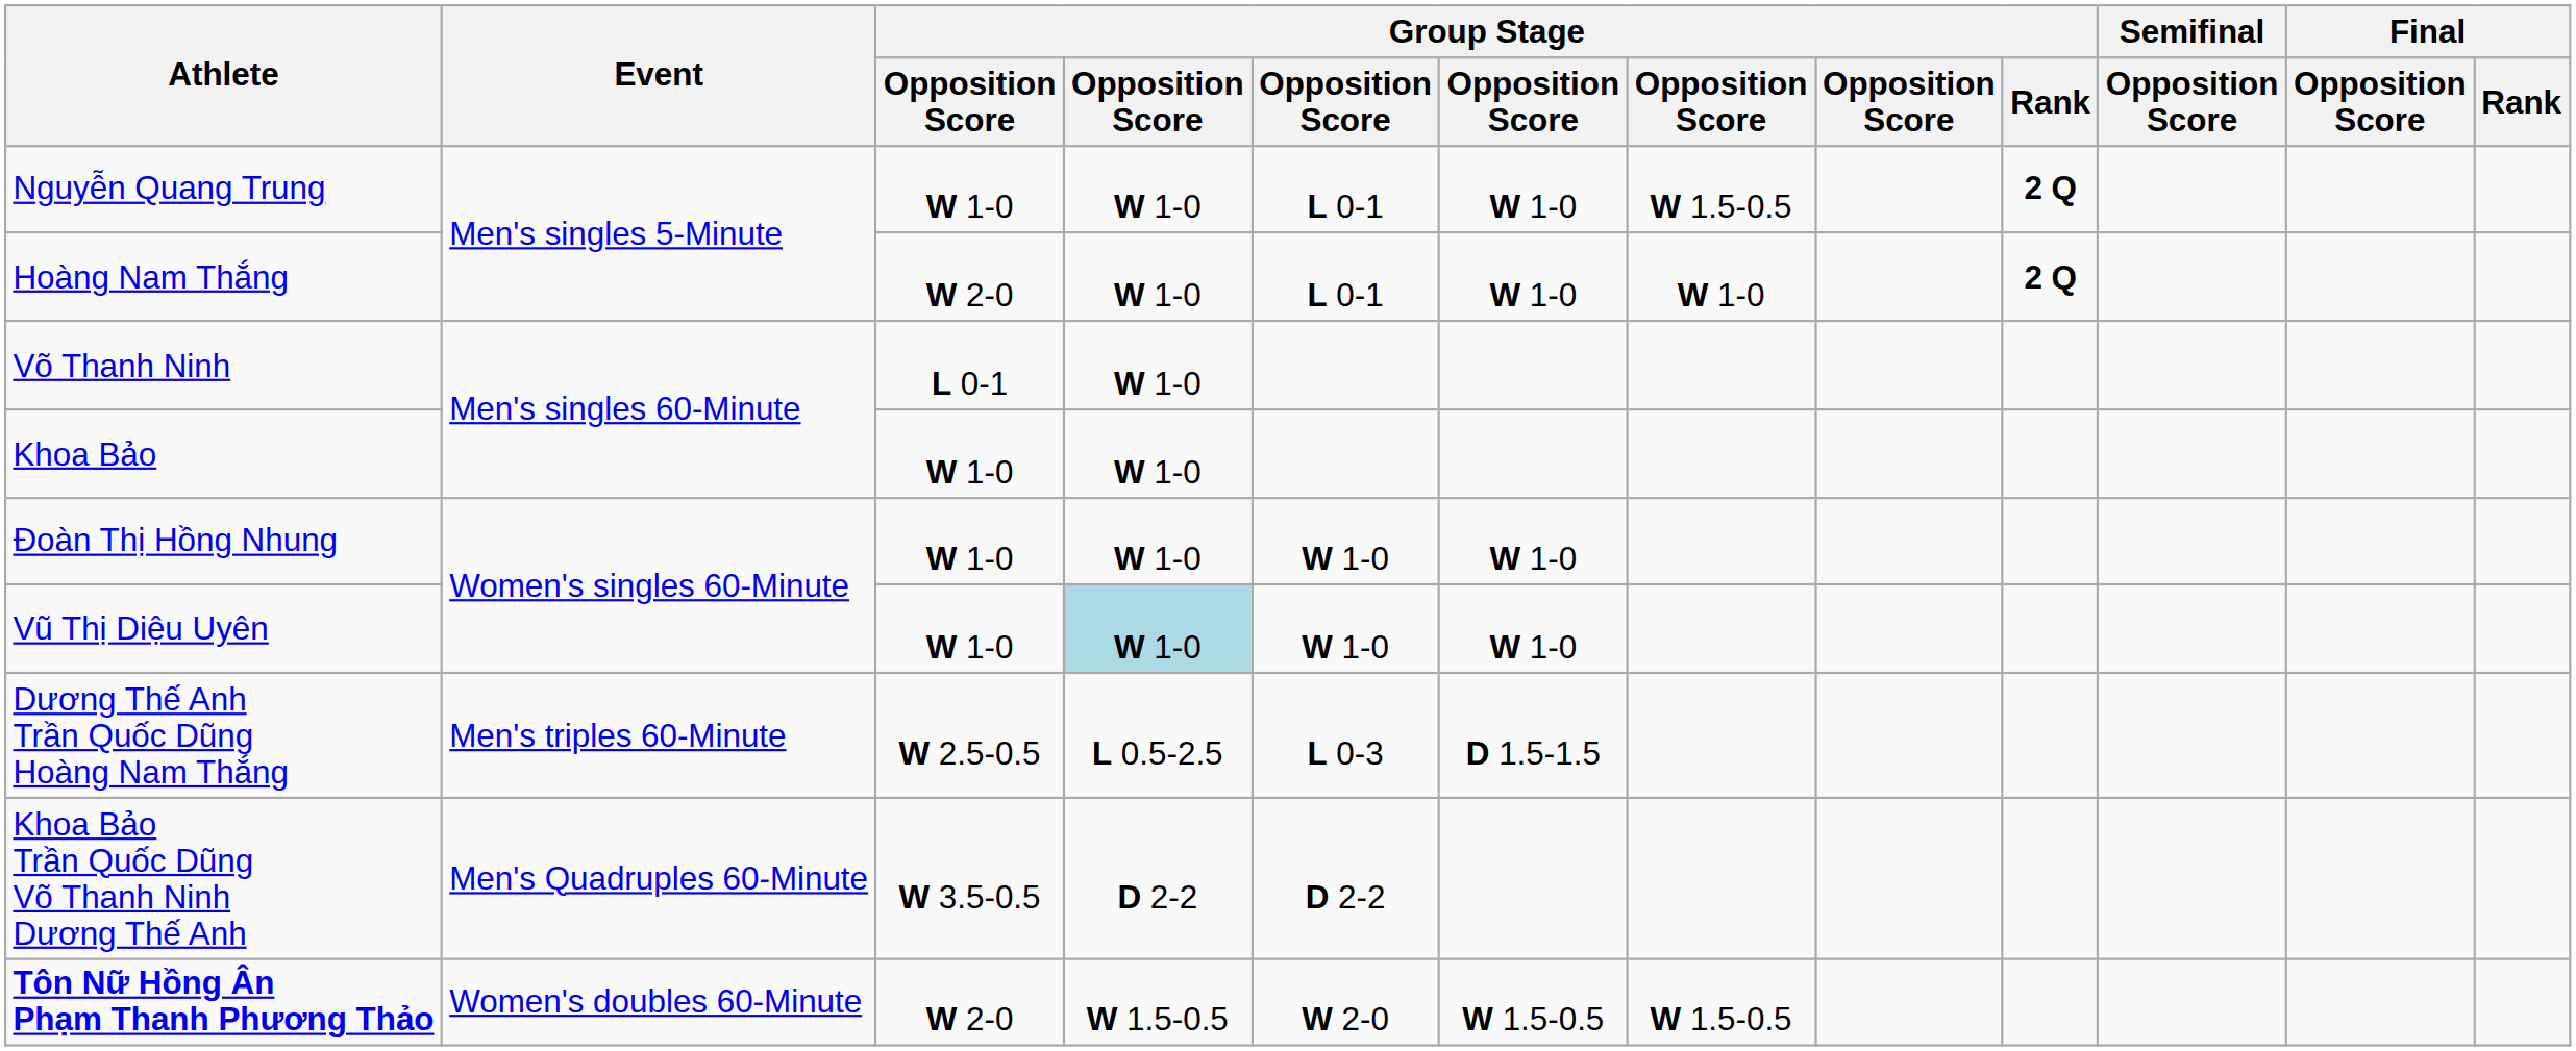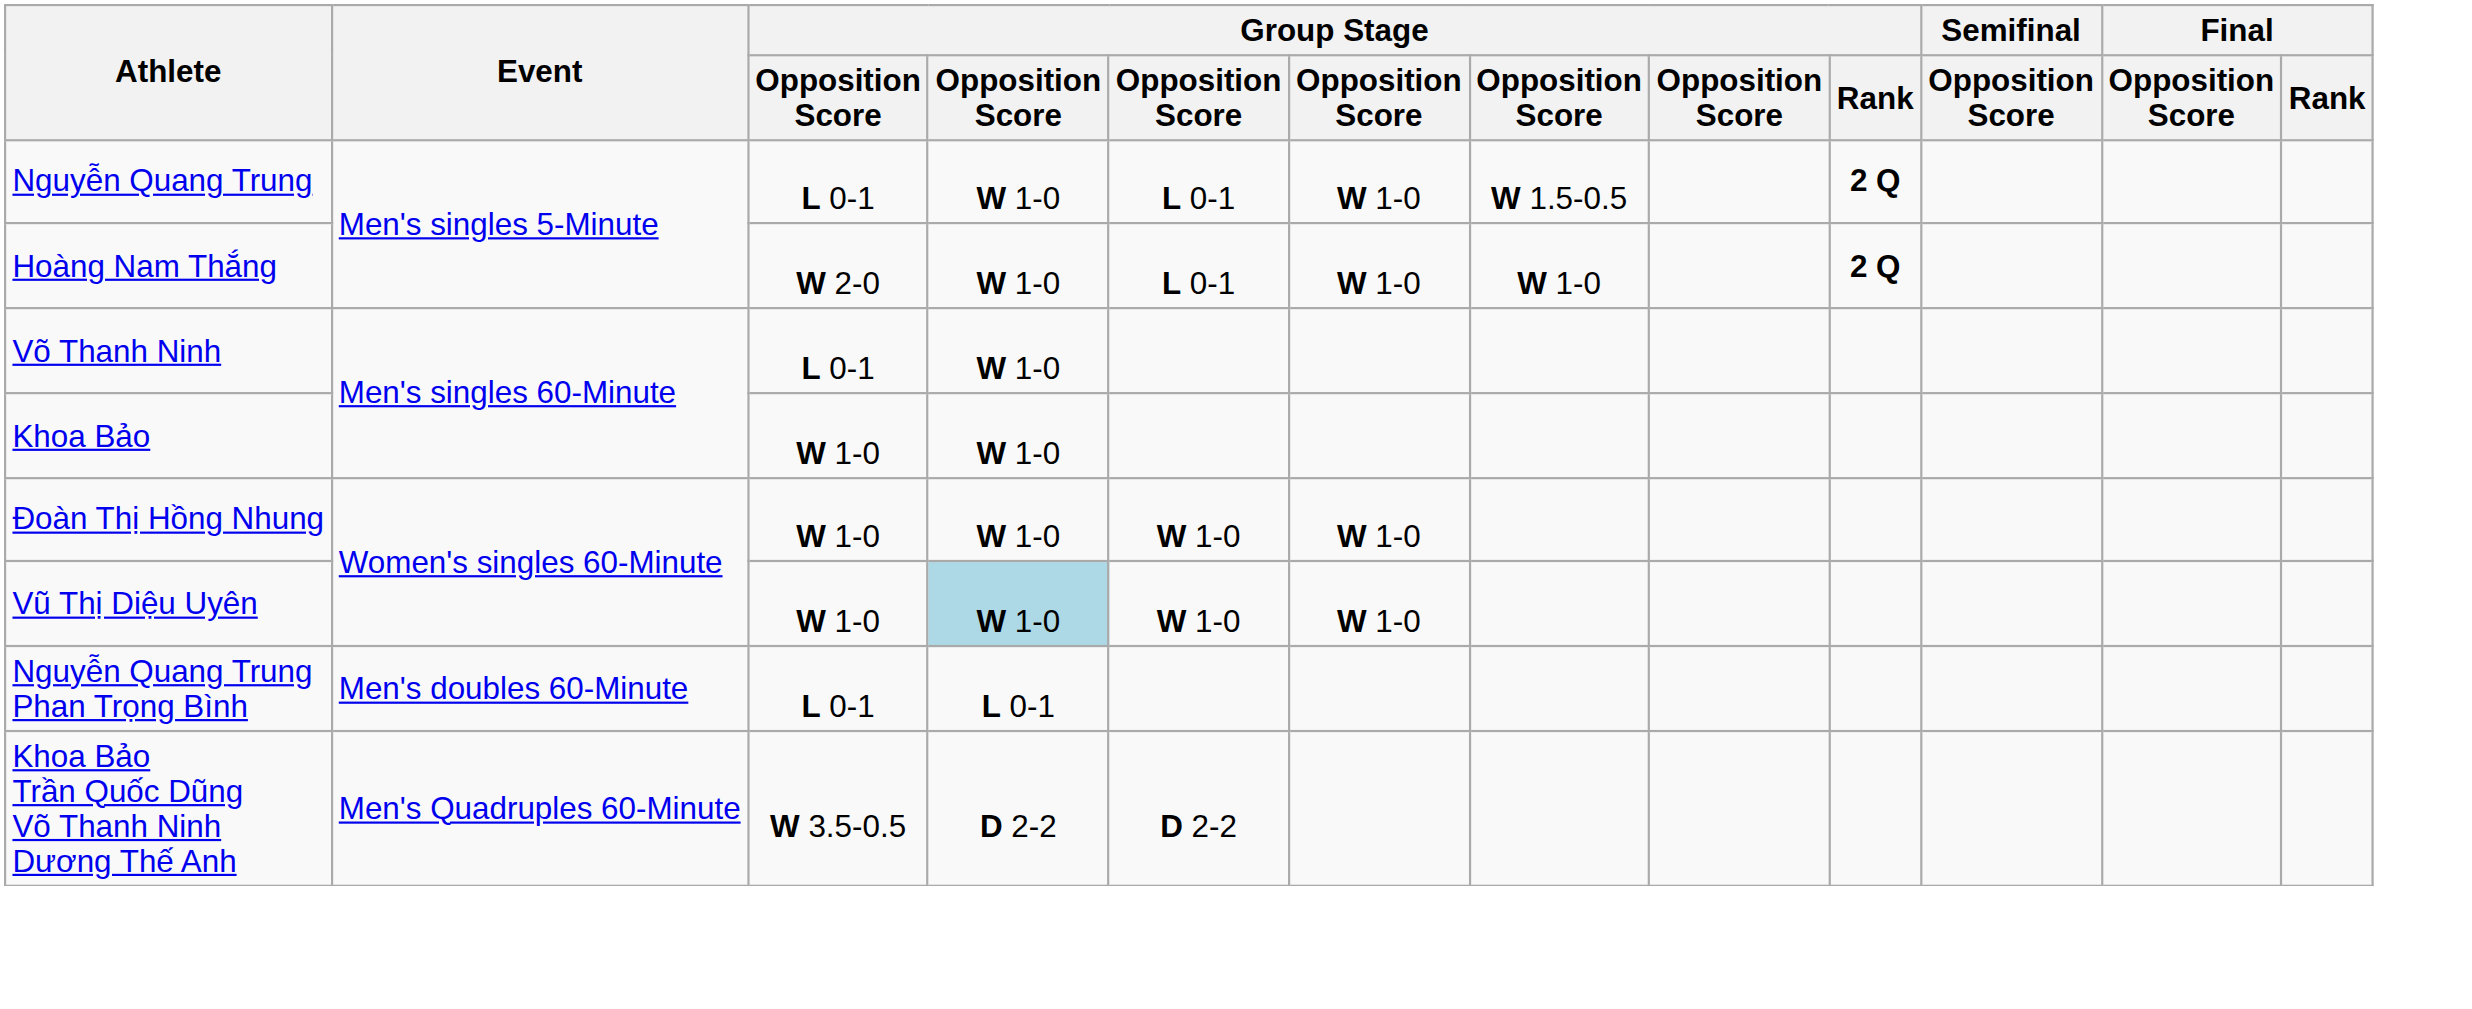Nguyễn Quang Trung | column 3: W 1-0 -> L 0-1
+ row: Nguyễn Quang Trung Phan Trọng Bình | Men's doubles 60-Minute | L 0-1 | L 0-1
- row: Dương Thế Anh Trần Quốc Dũng Hoàng Nam Thắng | Men's triples 60-Minute | W 2.5-0.5 | L 0.5-2.5 | L 0-3 | D 1.5-1.5
- row: Tôn Nữ Hồng Ân Phạm Thanh Phương Thảo | Women's doubles 60-Minute | W 2-0 | W 1.5-0.5 | W 2-0 | W 1.5-0.5 | W 1.5-0.5
